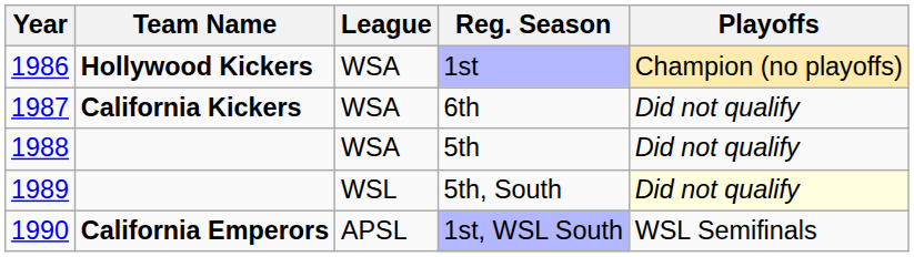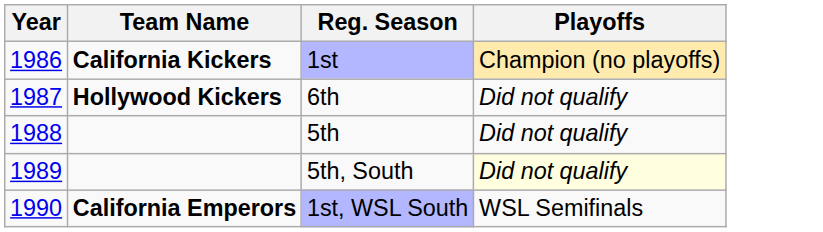- column: League | WSA | WSA | WSA | WSL | APSL
1st | Team Name: Hollywood Kickers -> California Kickers
6th | Team Name: California Kickers -> Hollywood Kickers
